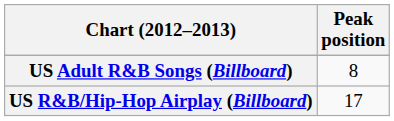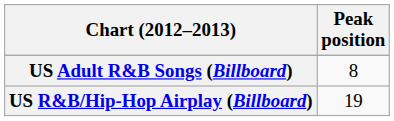US R&B/Hip-Hop Airplay (Billboard) | Peak position: 17 -> 19
